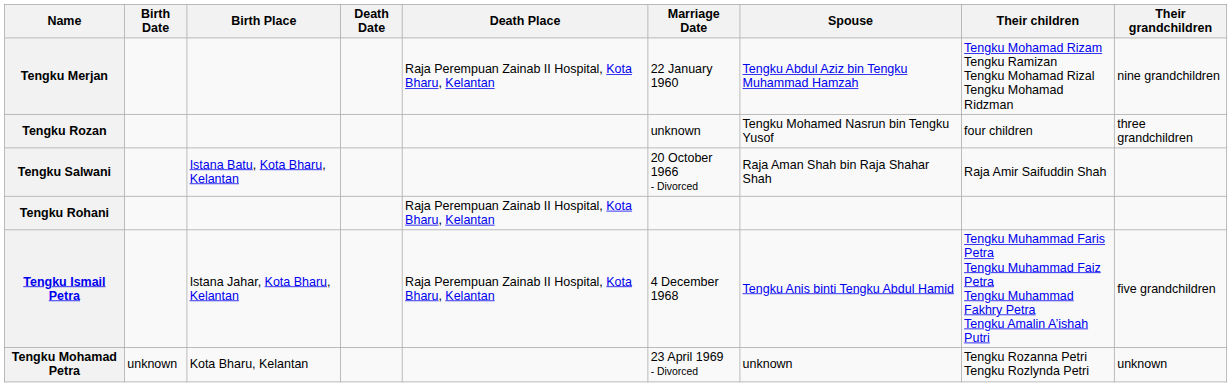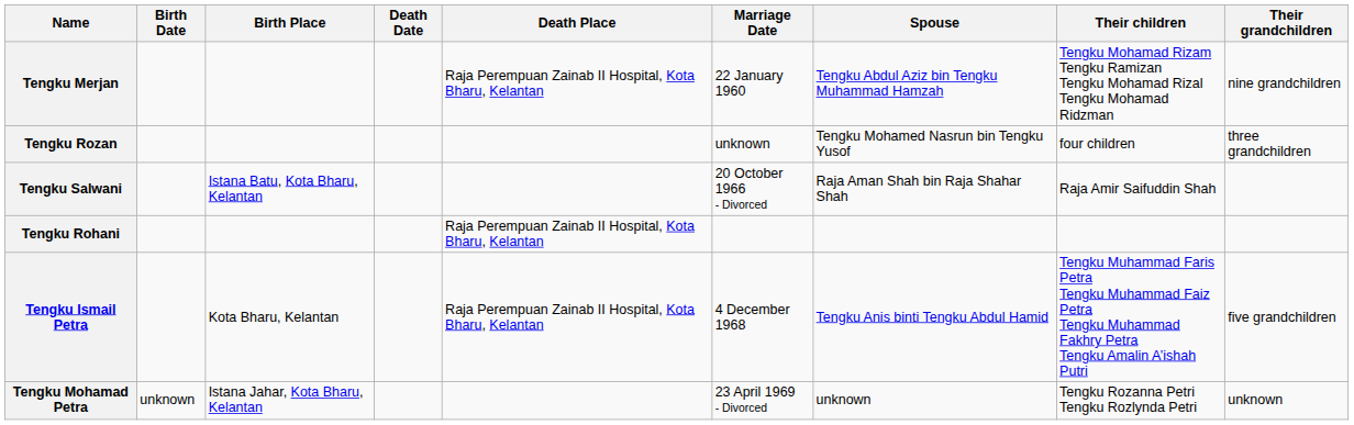Tengku Ismail Petra | Birth Place: Istana Jahar, Kota Bharu, Kelantan -> Kota Bharu, Kelantan
Tengku Mohamad Petra | Birth Place: Kota Bharu, Kelantan -> Istana Jahar, Kota Bharu, Kelantan
